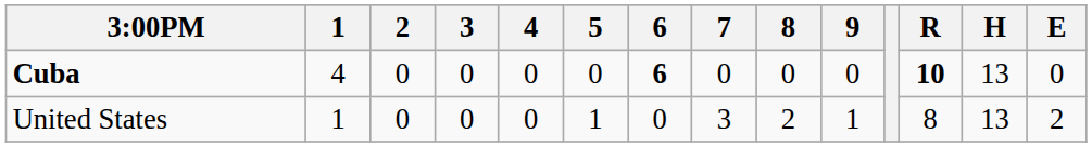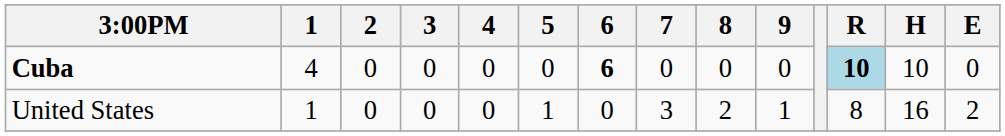Cuba | R: no background -> lightblue background
Cuba | H: 13 -> 10
United States | H: 13 -> 16
